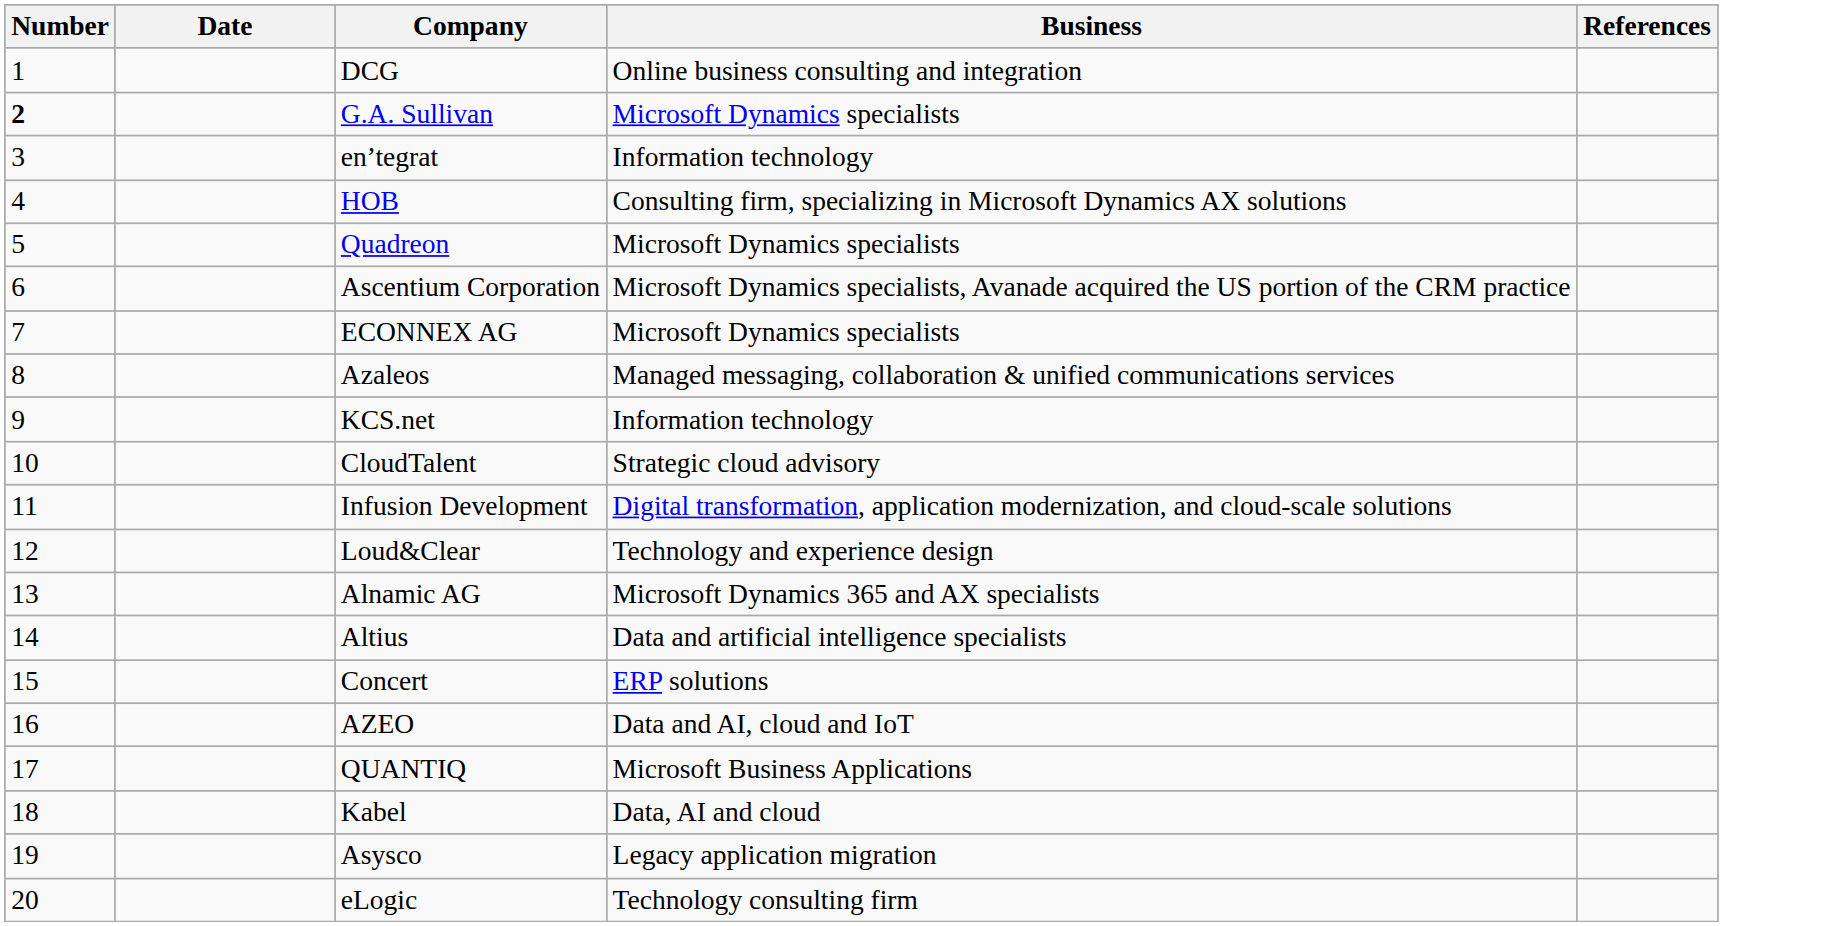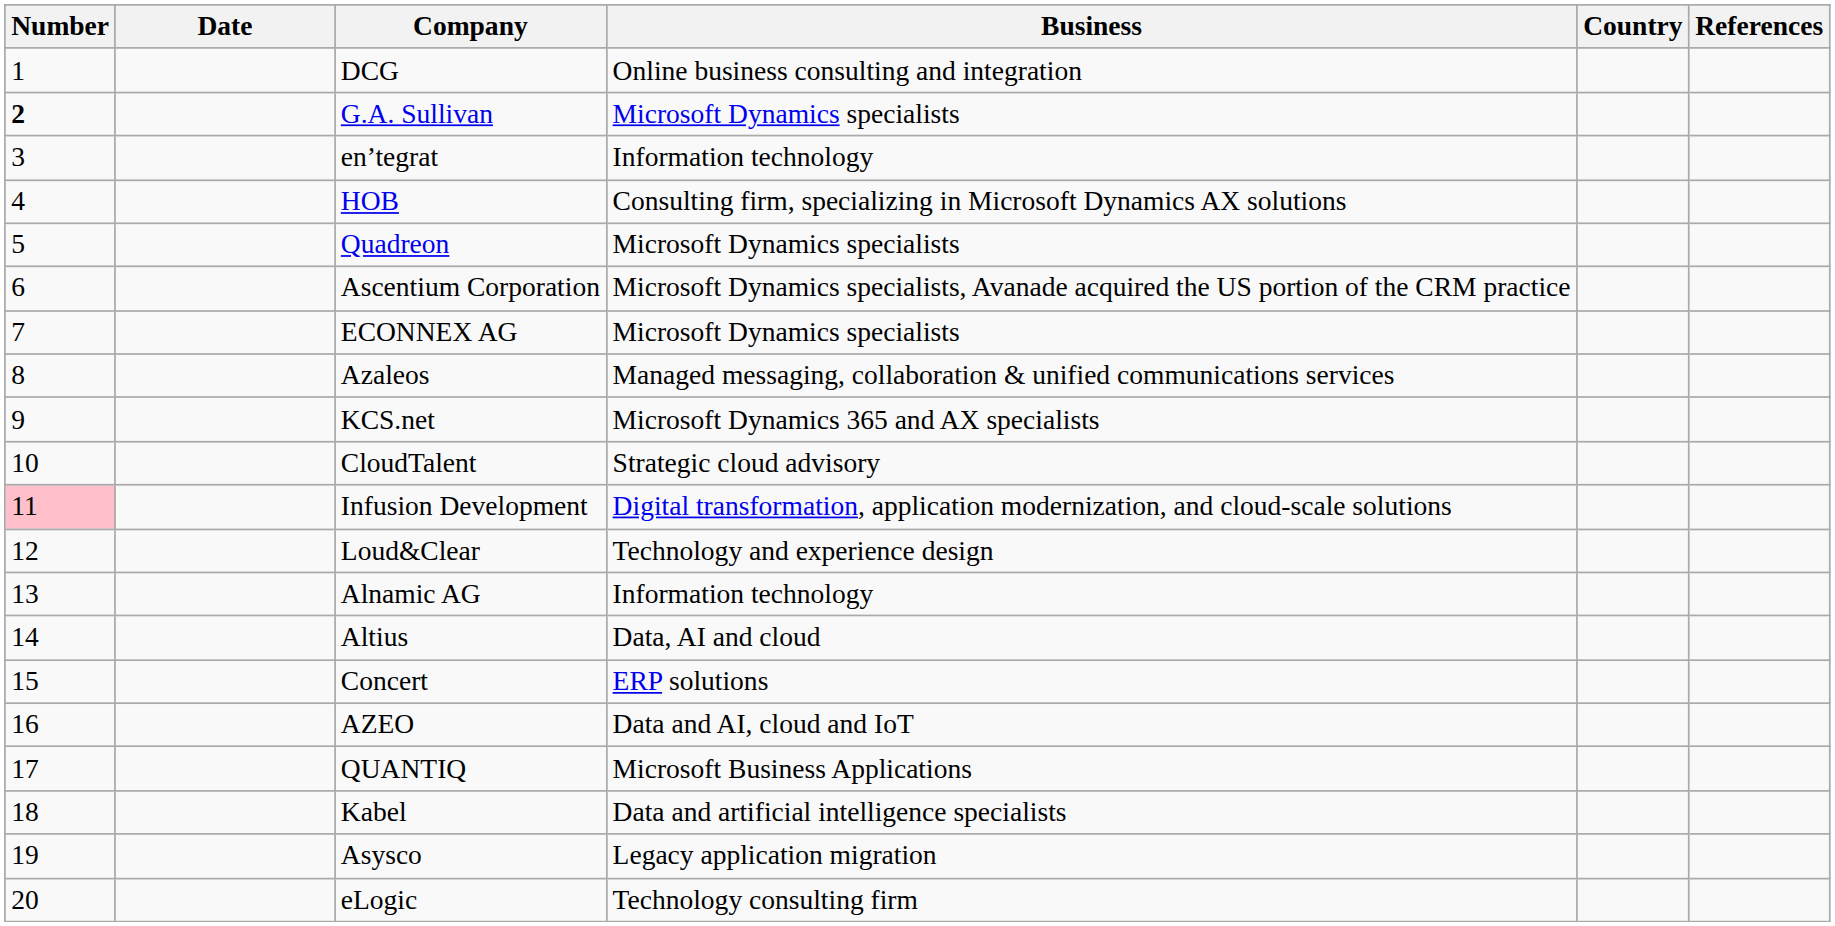+ column: Country
KCS.net | Business: Information technology -> Microsoft Dynamics 365 and AX specialists
Infusion Development | Number: no background -> pink background
Alnamic AG | Business: Microsoft Dynamics 365 and AX specialists -> Information technology
Altius | Business: Data and artificial intelligence specialists -> Data, AI and cloud
Kabel | Business: Data, AI and cloud -> Data and artificial intelligence specialists
